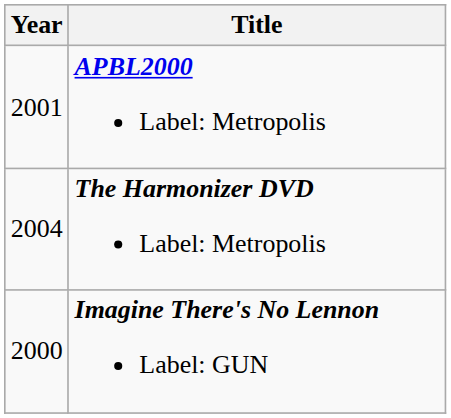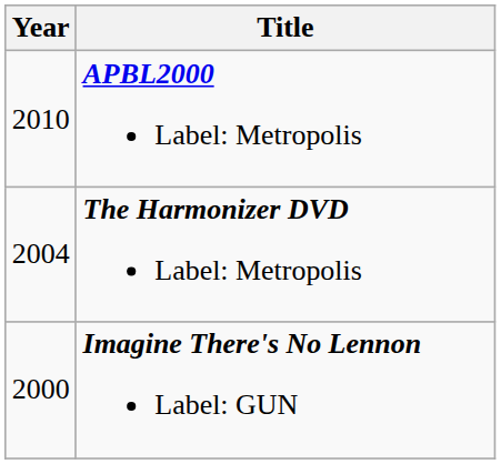APBL2000 Label: Metropolis | Year: 2001 -> 2010
